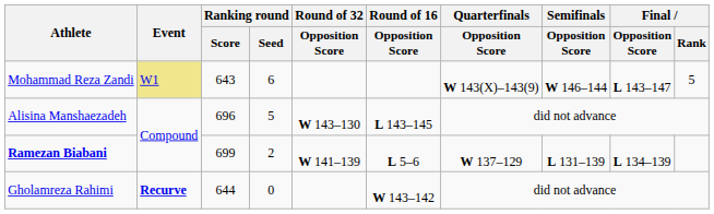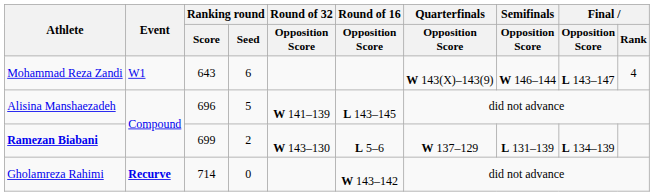Mohammad Reza Zandi | Event: khaki background -> no background
Mohammad Reza Zandi | Final / Rank: 5 -> 4
Alisina Manshaezadeh | Round of 32 / Opposition Score: W 143–130 -> W 141–139
Ramezan Biabani | Round of 32 / Opposition Score: W 141–139 -> W 143–130
Gholamreza Rahimi | Ranking round / Score: 644 -> 714
